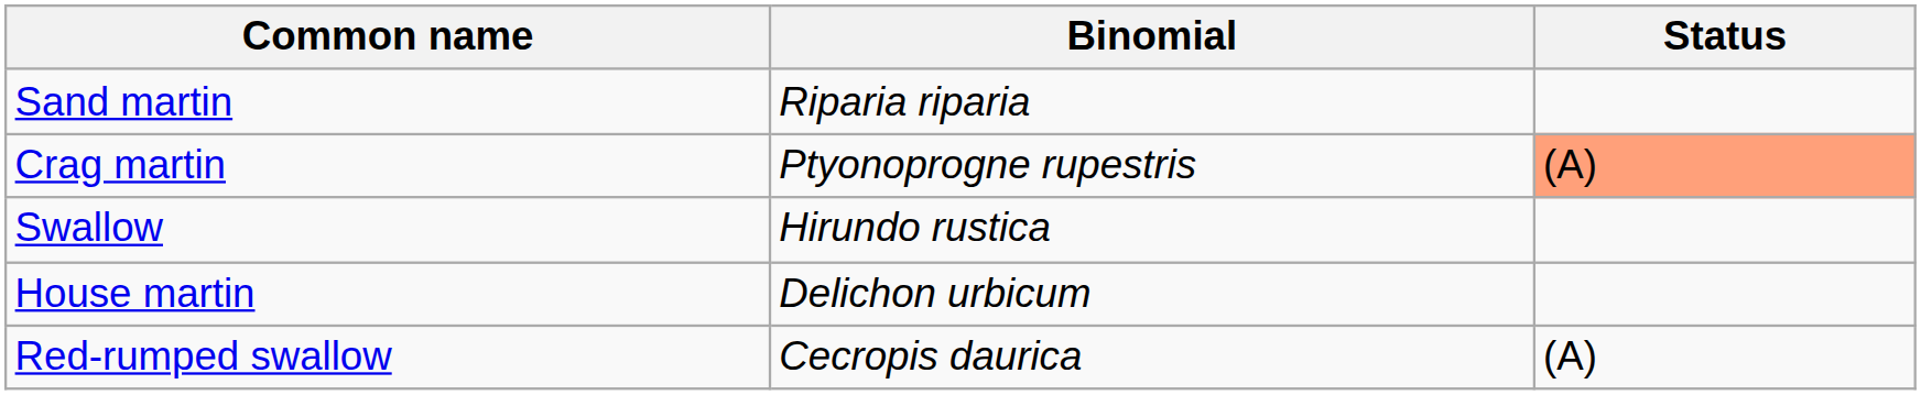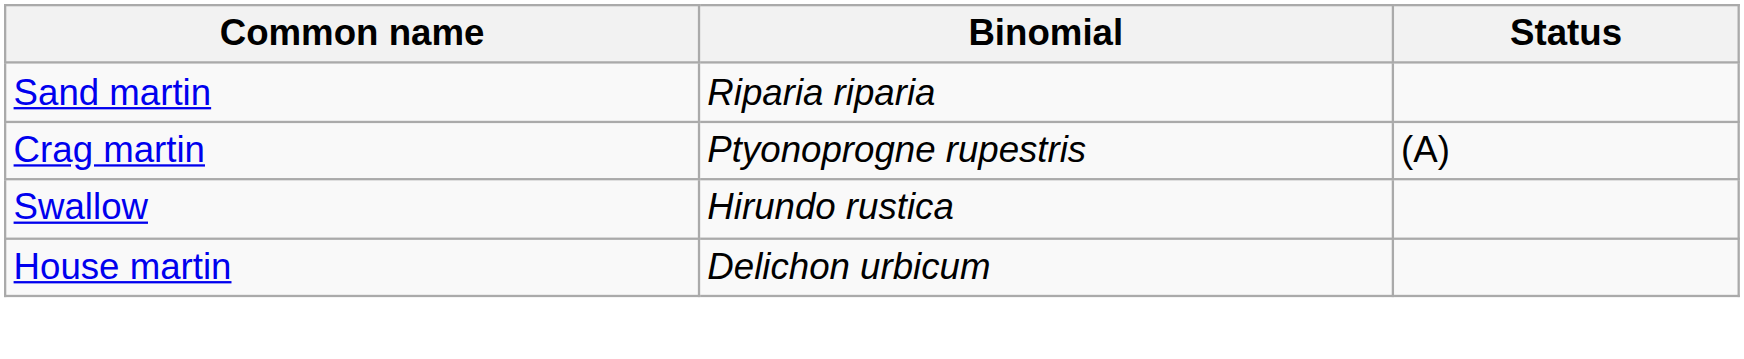Crag martin | Status: lightsalmon background -> no background
- row: Red-rumped swallow | Cecropis daurica | (A)
